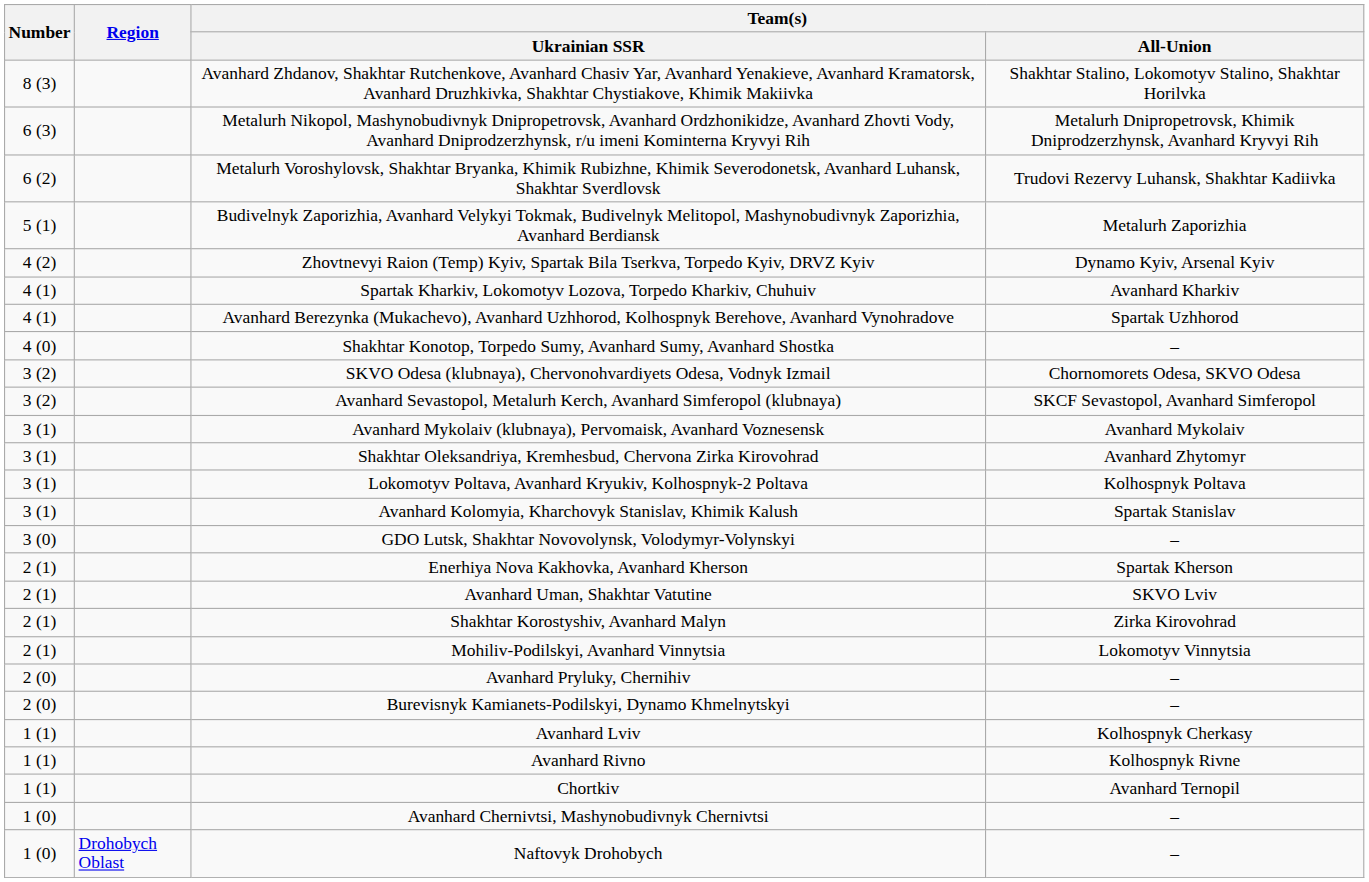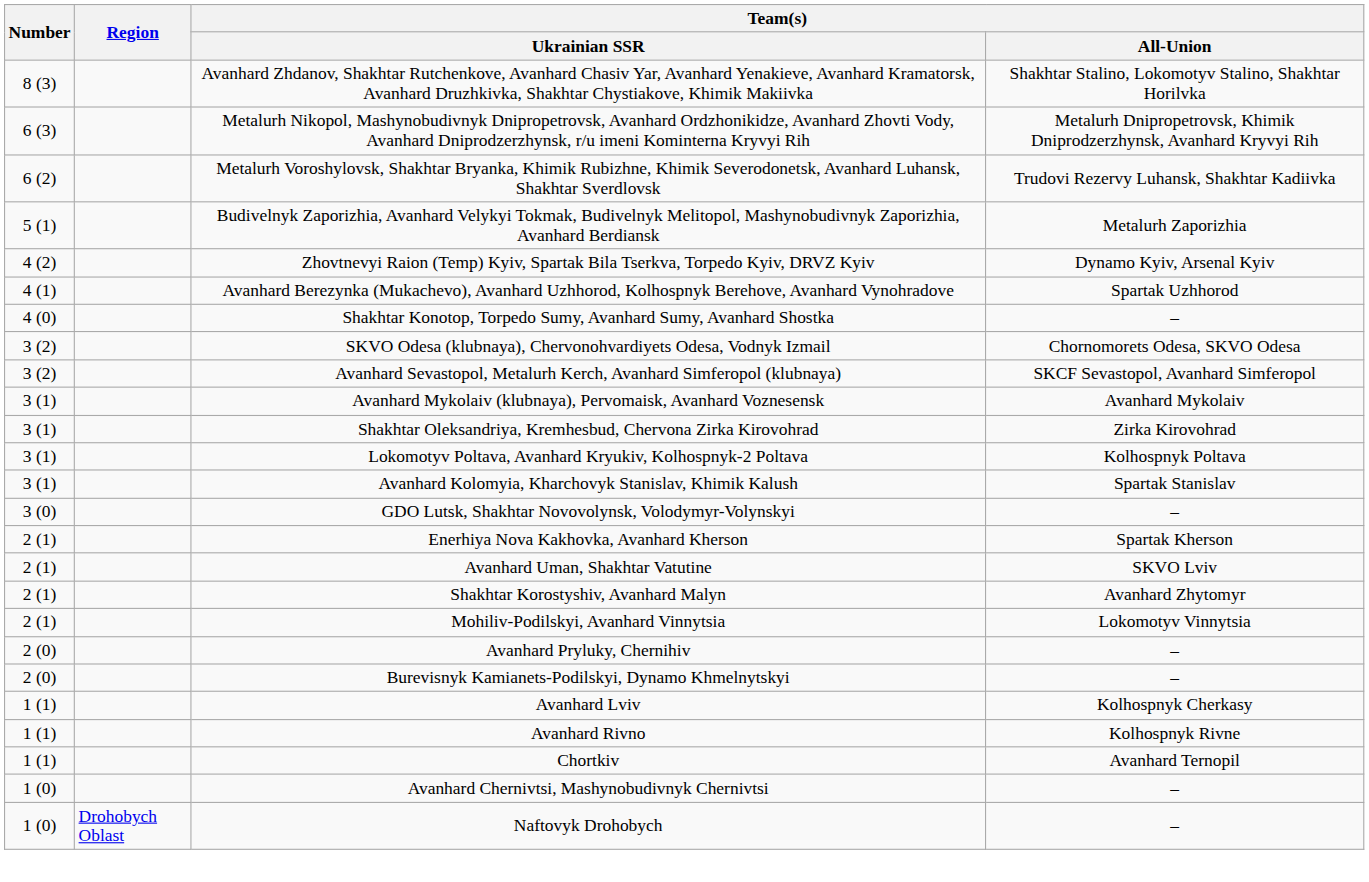- row: 4 (1) | Spartak Kharkiv, Lokomotyv Lozova, Torpedo Kharkiv, Chuhuiv | Avanhard Kharkiv
Shakhtar Oleksandriya, Kremhesbud, Chervona Zirka Kirovohrad | Team(s) / All-Union: Avanhard Zhytomyr -> Zirka Kirovohrad
Shakhtar Korostyshiv, Avanhard Malyn | Team(s) / All-Union: Zirka Kirovohrad -> Avanhard Zhytomyr
